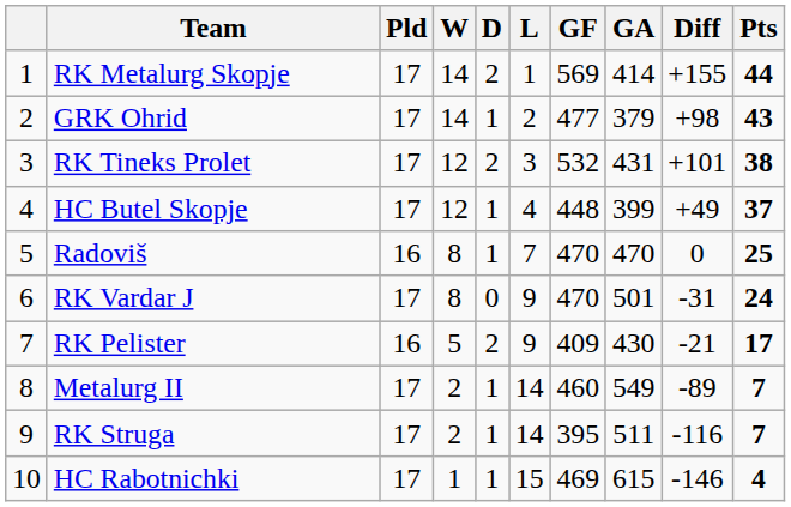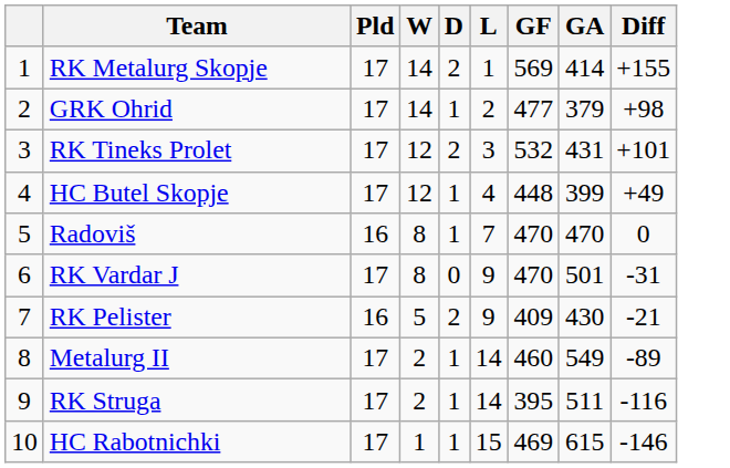- column: Pts | 44 | 43 | 38 | 37 | 25 | 24 | 17 | 7 | 7 | 4
